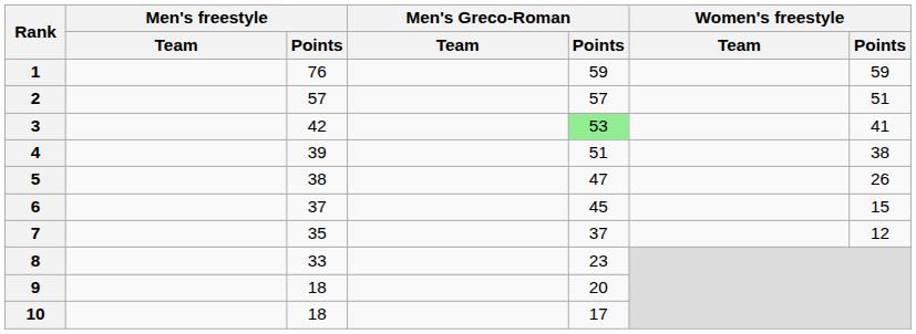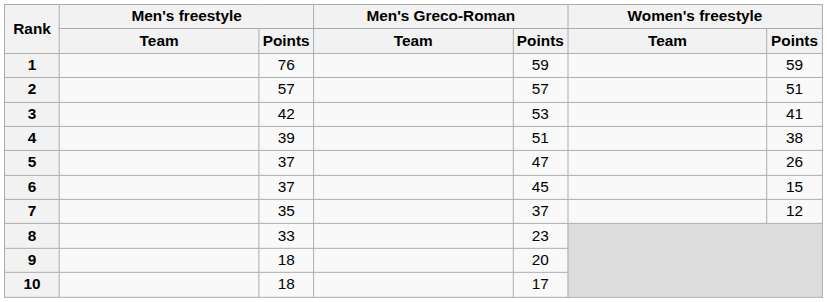3 | Men's Greco-Roman / Points: lightgreen background -> no background
5 | Men's freestyle / Points: 38 -> 37
